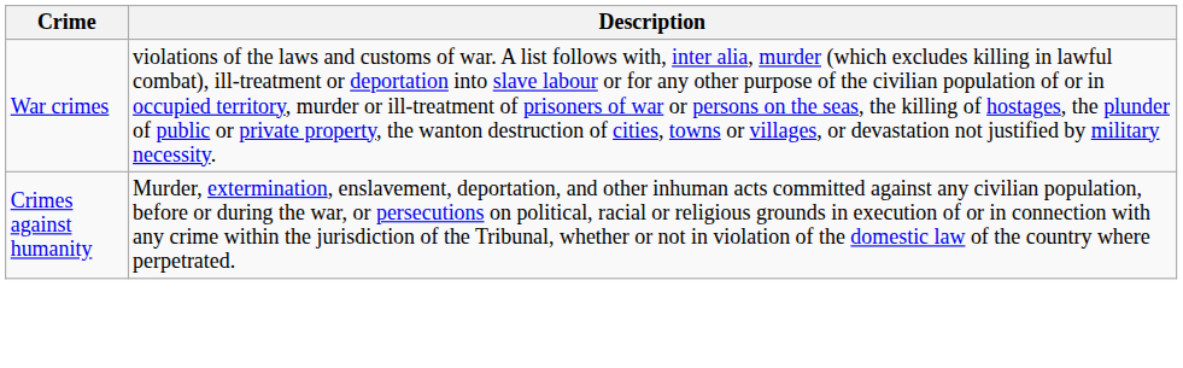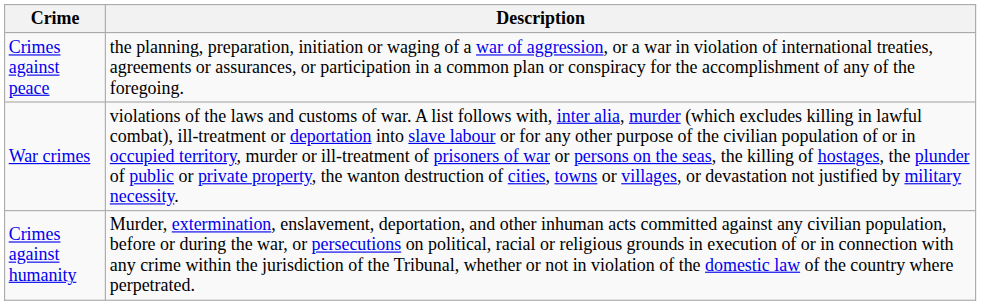+ row: Crimes against peace | the planning, preparation, initiation or waging of a war of aggression, or a war in violation of international treaties, agreements or assurances, or participation in a common plan or conspiracy for the accomplishment of any of the foregoing.
